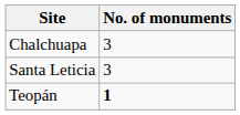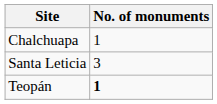Chalchuapa | No. of monuments: 3 -> 1
